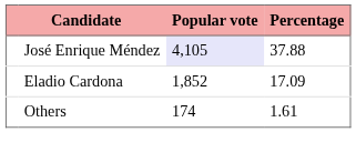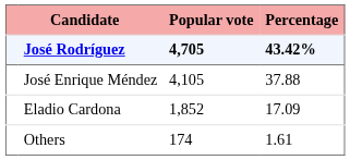+ row: José Rodríguez | 4,705 | 43.42%
José Enrique Méndez | Popular vote: lavender background -> no background
